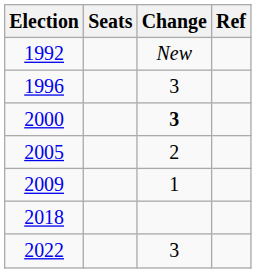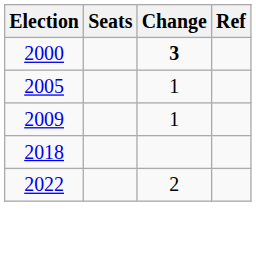- row: 1992 | New
- row: 1996 | 3
2005 | Change: 2 -> 1
2022 | Change: 3 -> 2
